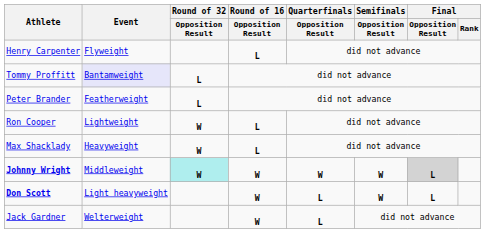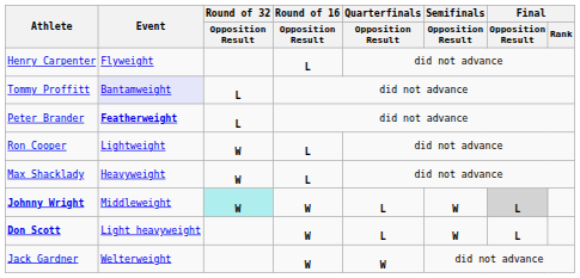Peter Brander | Event: normal -> bold
Johnny Wright | Quarterfinals / Opposition Result: W -> L
Jack Gardner | Quarterfinals / Opposition Result: L -> W
